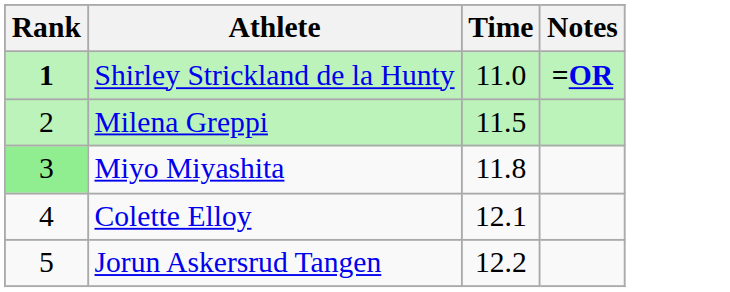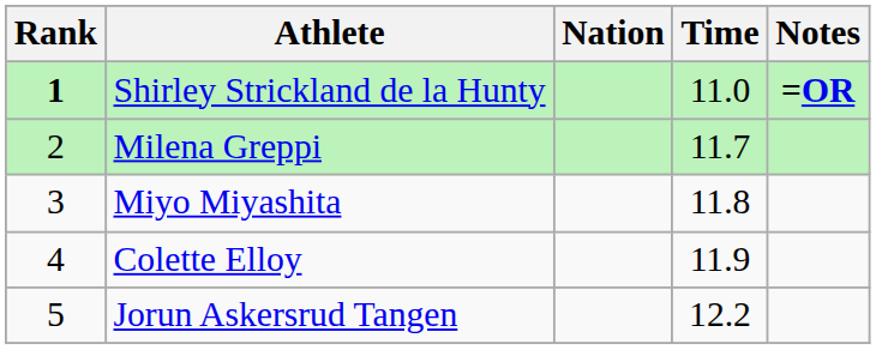+ column: Nation
Milena Greppi | Time: 11.5 -> 11.7
Miyo Miyashita | Rank: lightgreen background -> no background
Colette Elloy | Time: 12.1 -> 11.9
